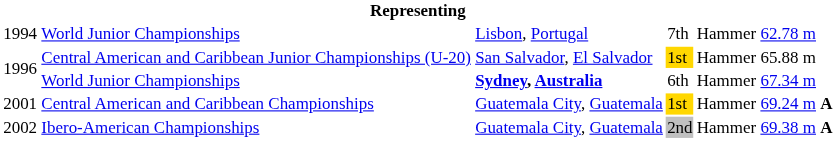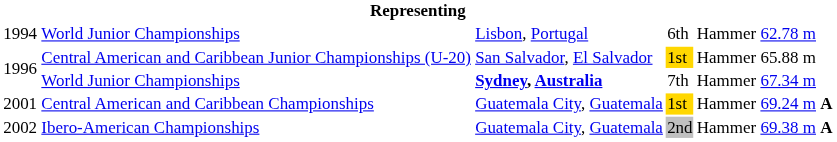1994 | column 4: 7th -> 6th
1996 / World Junior Championships | column 4: 6th -> 7th
